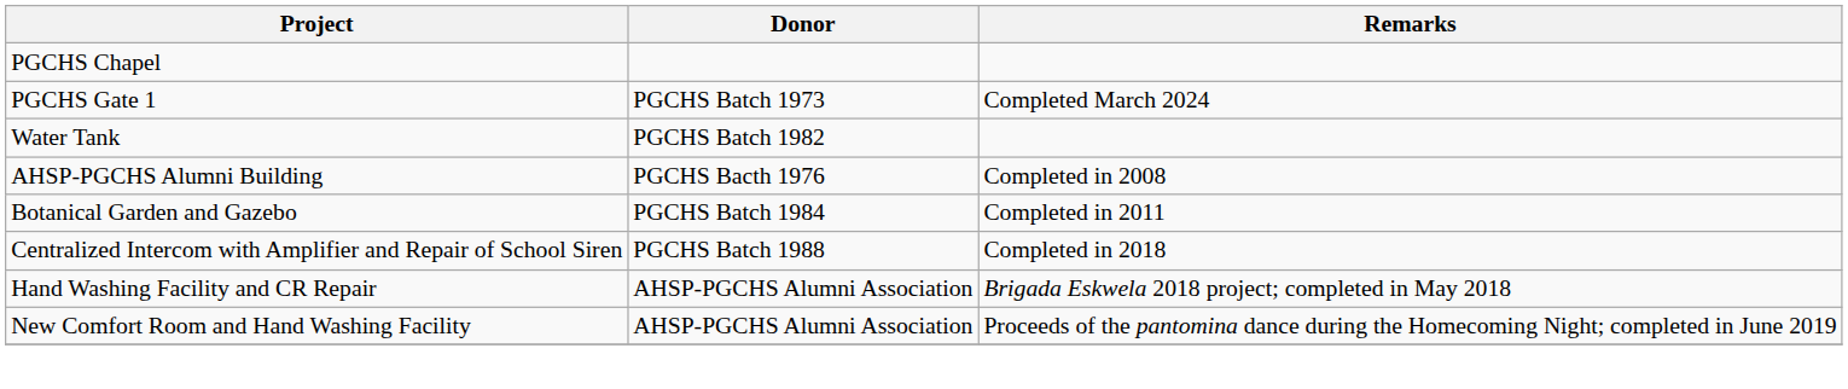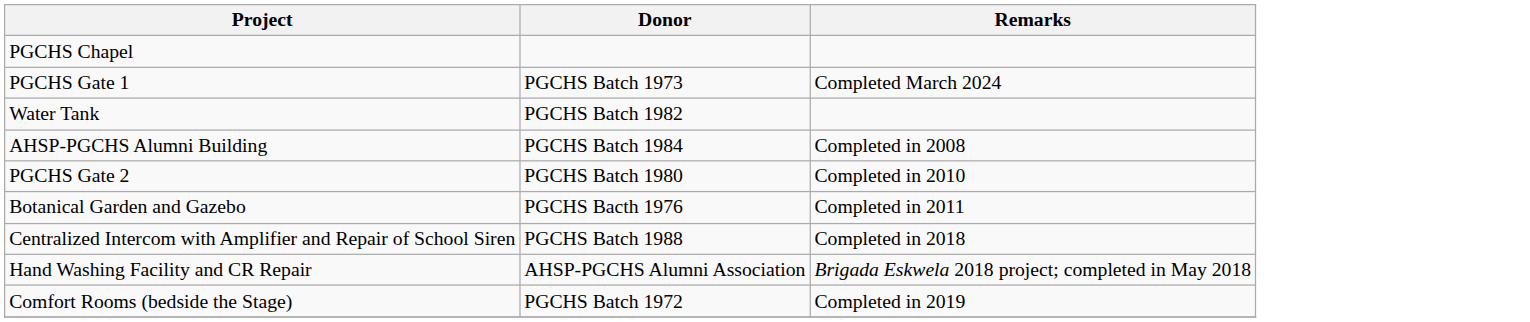AHSP-PGCHS Alumni Building | Donor: PGCHS Bacth 1976 -> PGCHS Batch 1984
+ row: PGCHS Gate 2 | PGCHS Batch 1980 | Completed in 2010
Botanical Garden and Gazebo | Donor: PGCHS Batch 1984 -> PGCHS Bacth 1976
+ row: Comfort Rooms (bedside the Stage) | PGCHS Batch 1972 | Completed in 2019
- row: New Comfort Room and Hand Washing Facility | AHSP-PGCHS Alumni Association | Proceeds of the pantomina dance during the Homecoming Night; completed in June 2019
